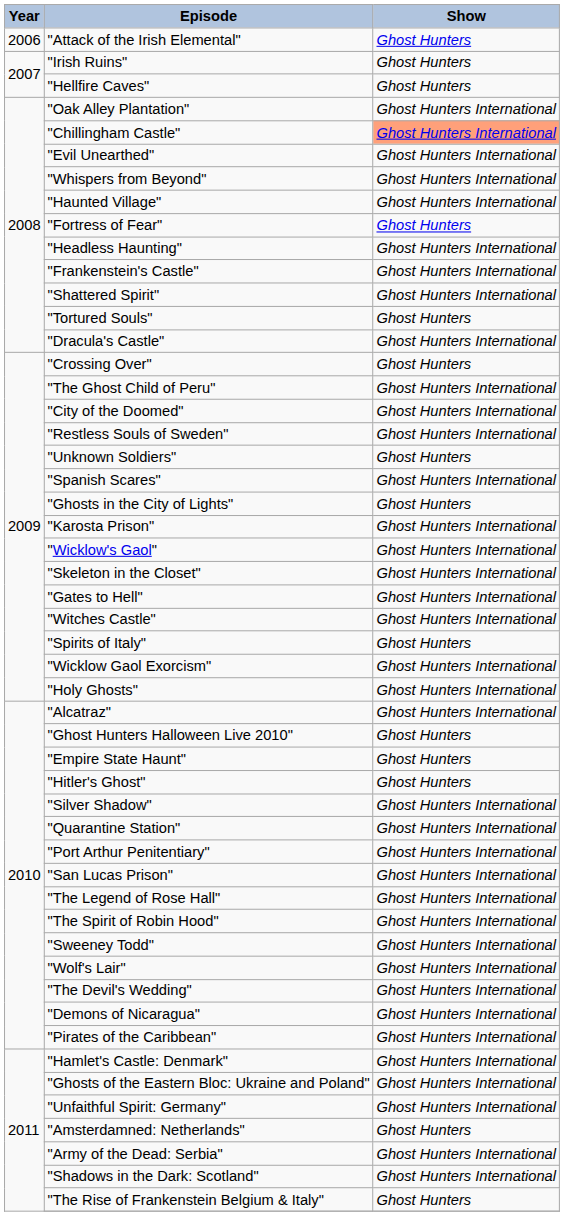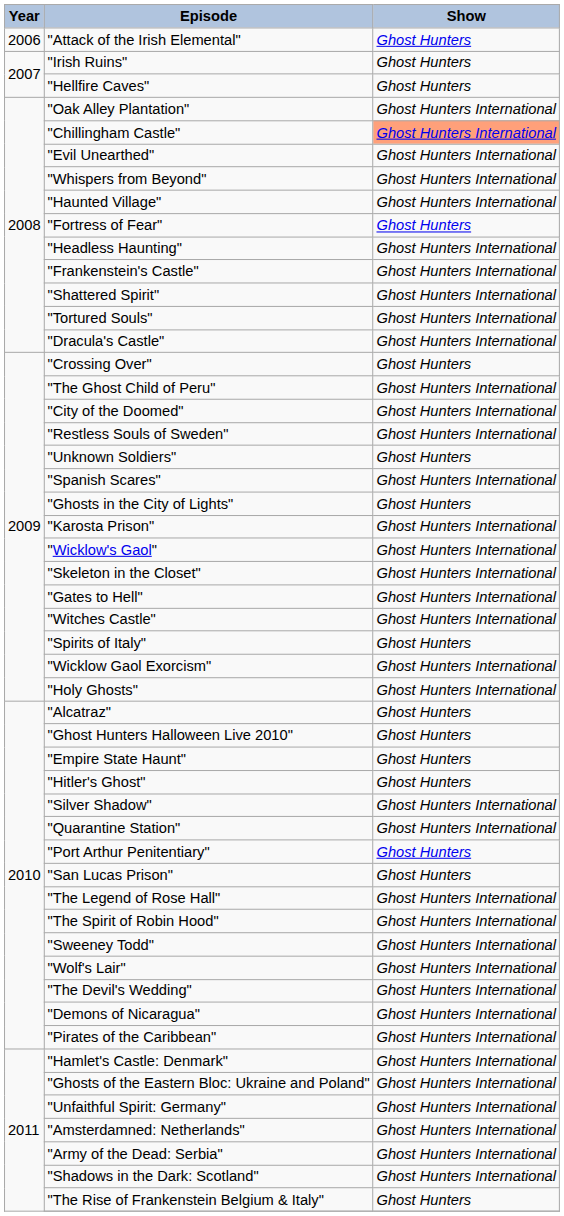"Tortured Souls" | Show: Ghost Hunters -> Ghost Hunters International
"Alcatraz" | Show: Ghost Hunters International -> Ghost Hunters
"Port Arthur Penitentiary" | Show: Ghost Hunters International -> Ghost Hunters
"San Lucas Prison" | Show: Ghost Hunters International -> Ghost Hunters
"Amsterdamned: Netherlands" | Show: Ghost Hunters -> Ghost Hunters International
